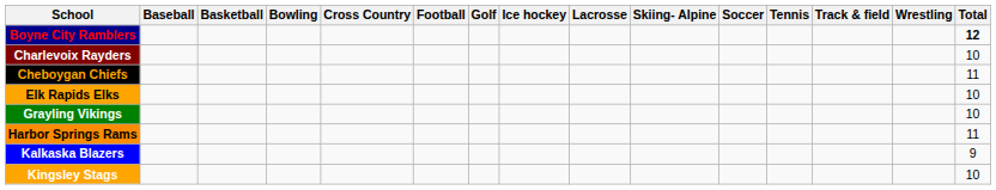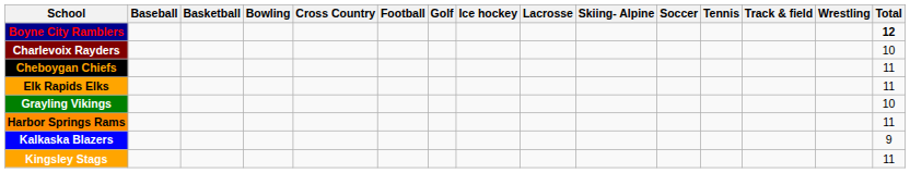Elk Rapids Elks | Total: 10 -> 11
Kingsley Stags | Total: 10 -> 11
